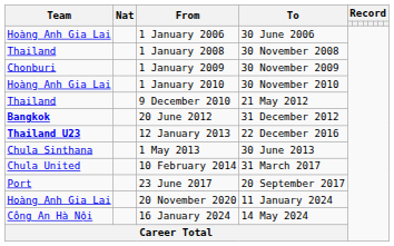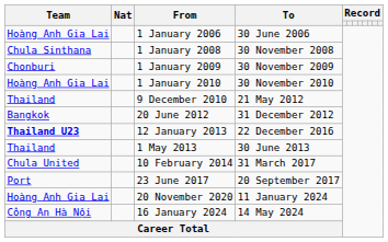1 January 2008 | Team: Thailand -> Chula Sinthana
20 June 2012 | Team: bold -> normal
1 May 2013 | Team: Chula Sinthana -> Thailand
